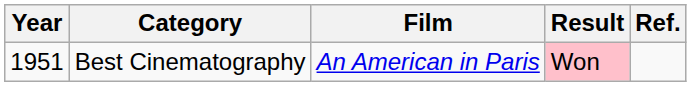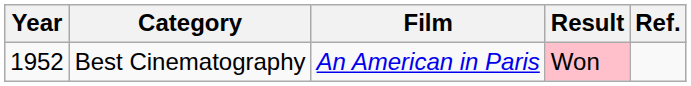Best Cinematography | Year: 1951 -> 1952
